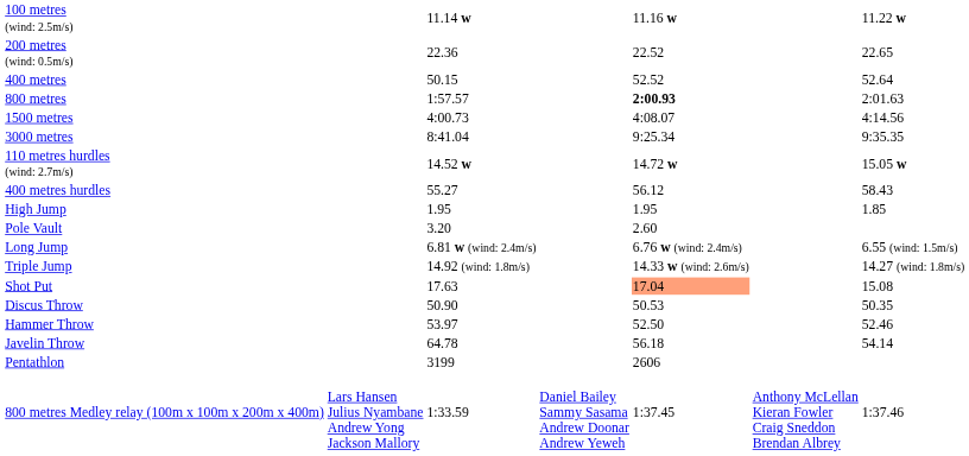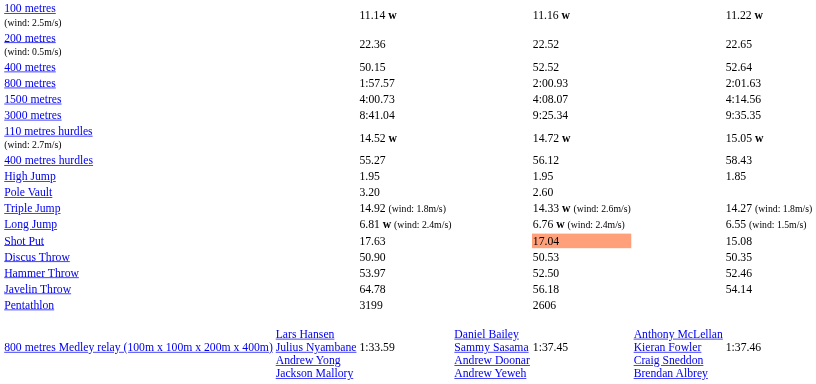800 metres | column 5: bold -> normal
rows swapped: Long Jump <-> Triple Jump
